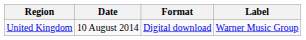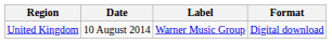columns swapped: Format <-> Label
